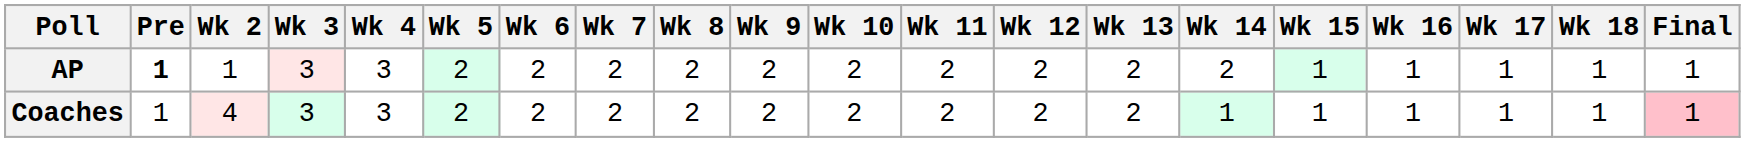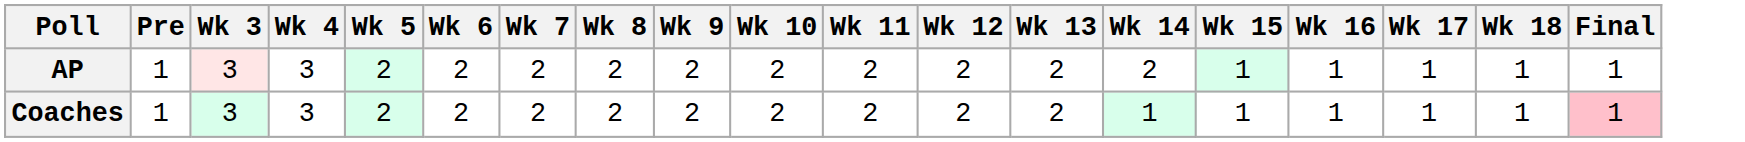- column: Wk 2 | 1 | 4
AP | Pre: bold -> normal
